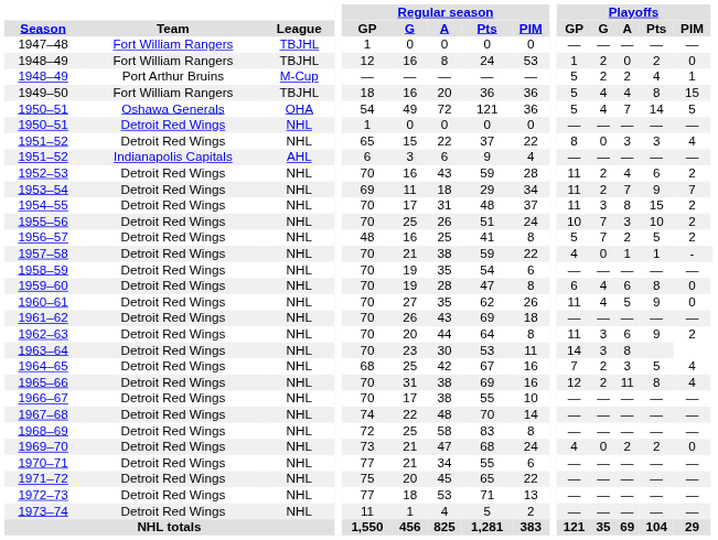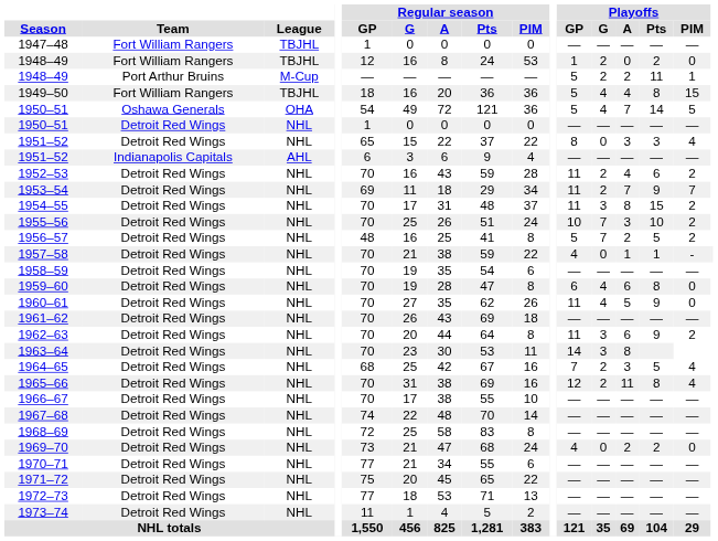1948–49 / Port Arthur Bruins | Playoffs / Pts: 4 -> 11
